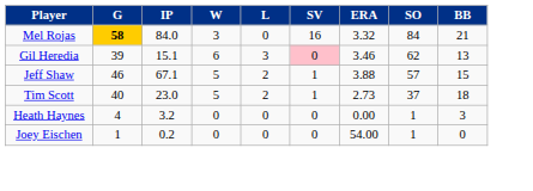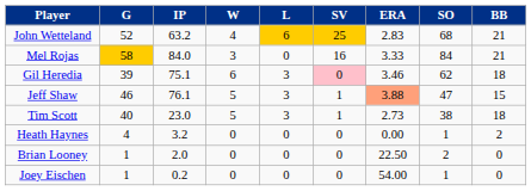+ row: John Wetteland | 52 | 63.2 | 4 | 6 | 25 | 2.83 | 68 | 21
Mel Rojas | G: bold -> normal
Mel Rojas | ERA: 3.32 -> 3.33
Gil Heredia | IP: 15.1 -> 75.1
Gil Heredia | BB: 13 -> 18
Jeff Shaw | IP: 67.1 -> 76.1
Jeff Shaw | L: 2 -> 3
Jeff Shaw | ERA: no background -> lightsalmon background
Jeff Shaw | SO: 57 -> 47
Tim Scott | L: 2 -> 3
Tim Scott | SO: 37 -> 38
Heath Haynes | BB: 3 -> 2
+ row: Brian Looney | 1 | 2.0 | 0 | 0 | 0 | 22.50 | 2 | 0
